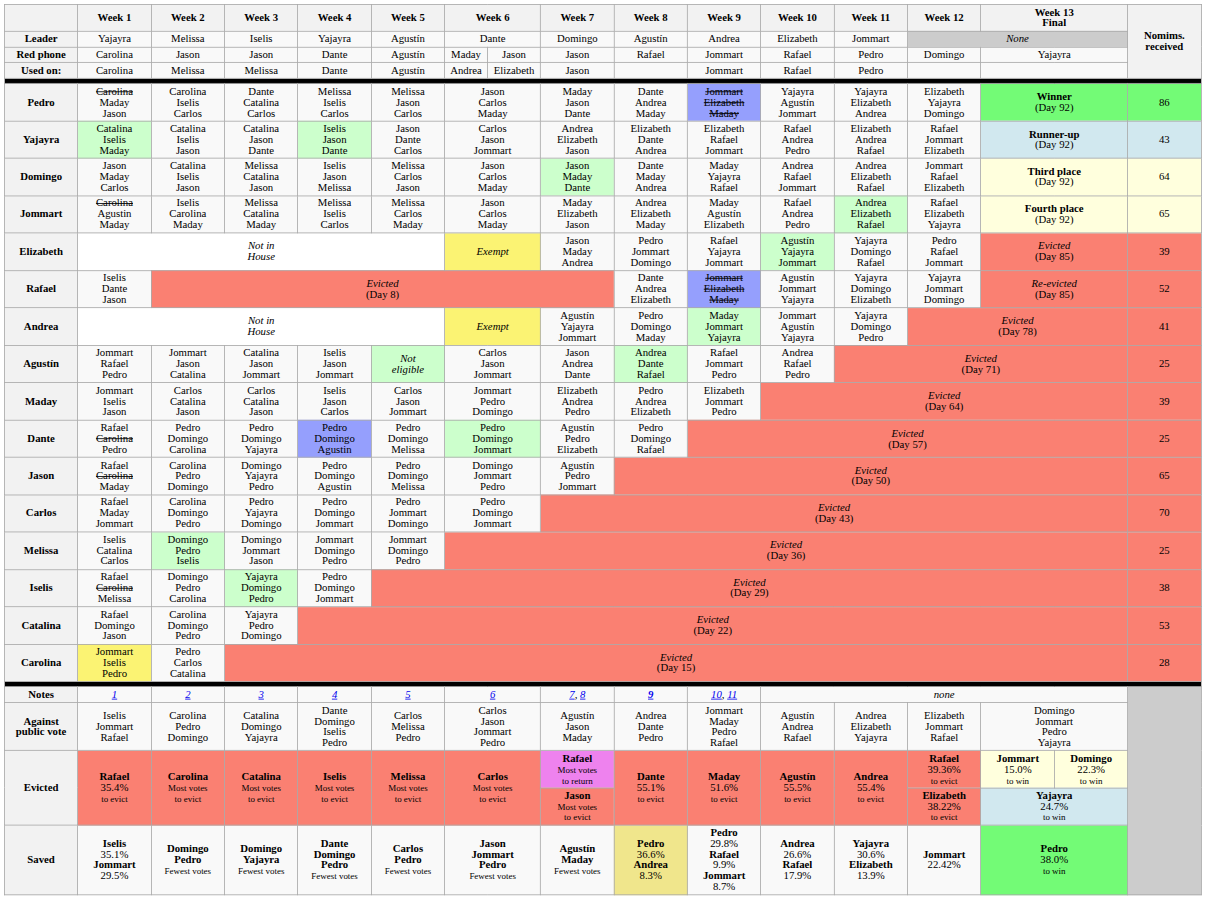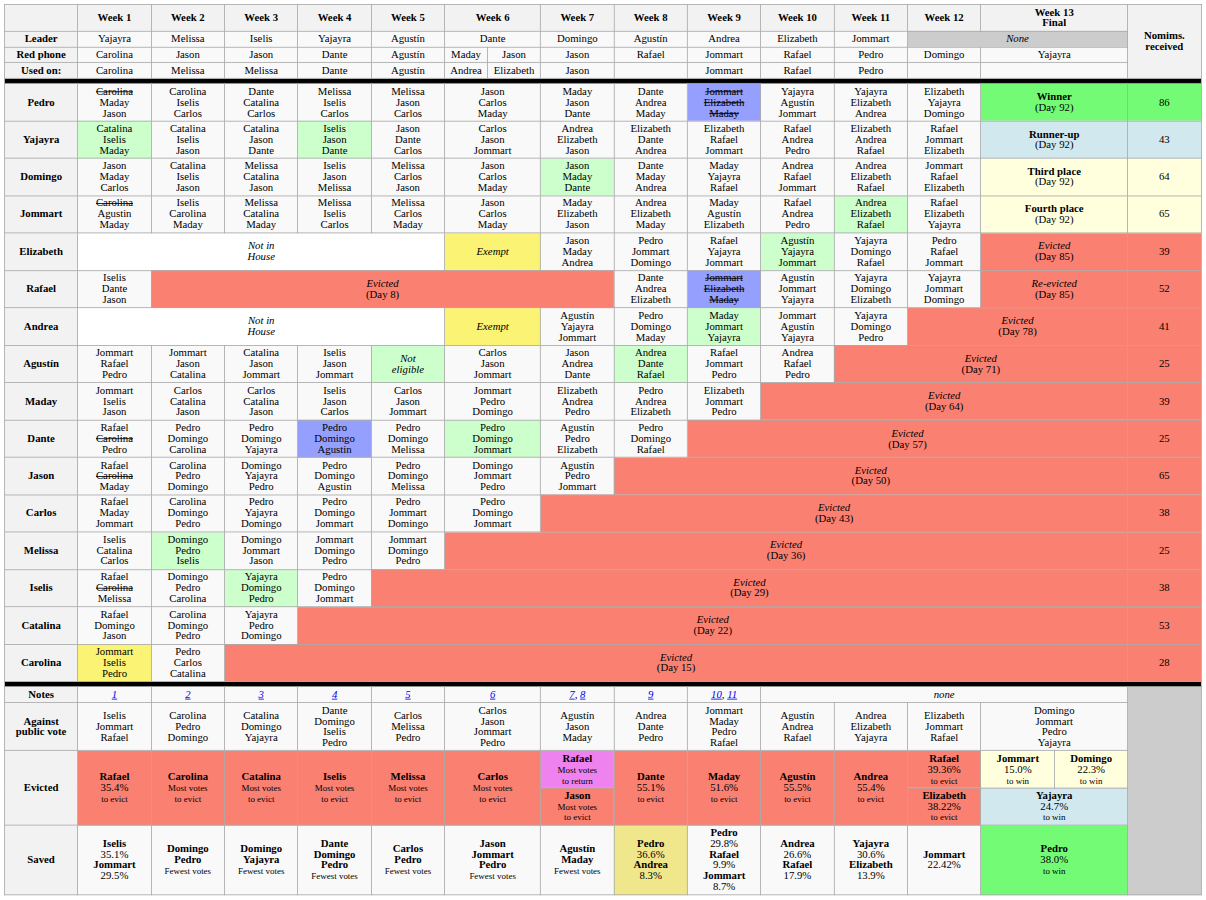Carlos | Nomims. received: 70 -> 38
Notes | Week 8: bold -> normal
